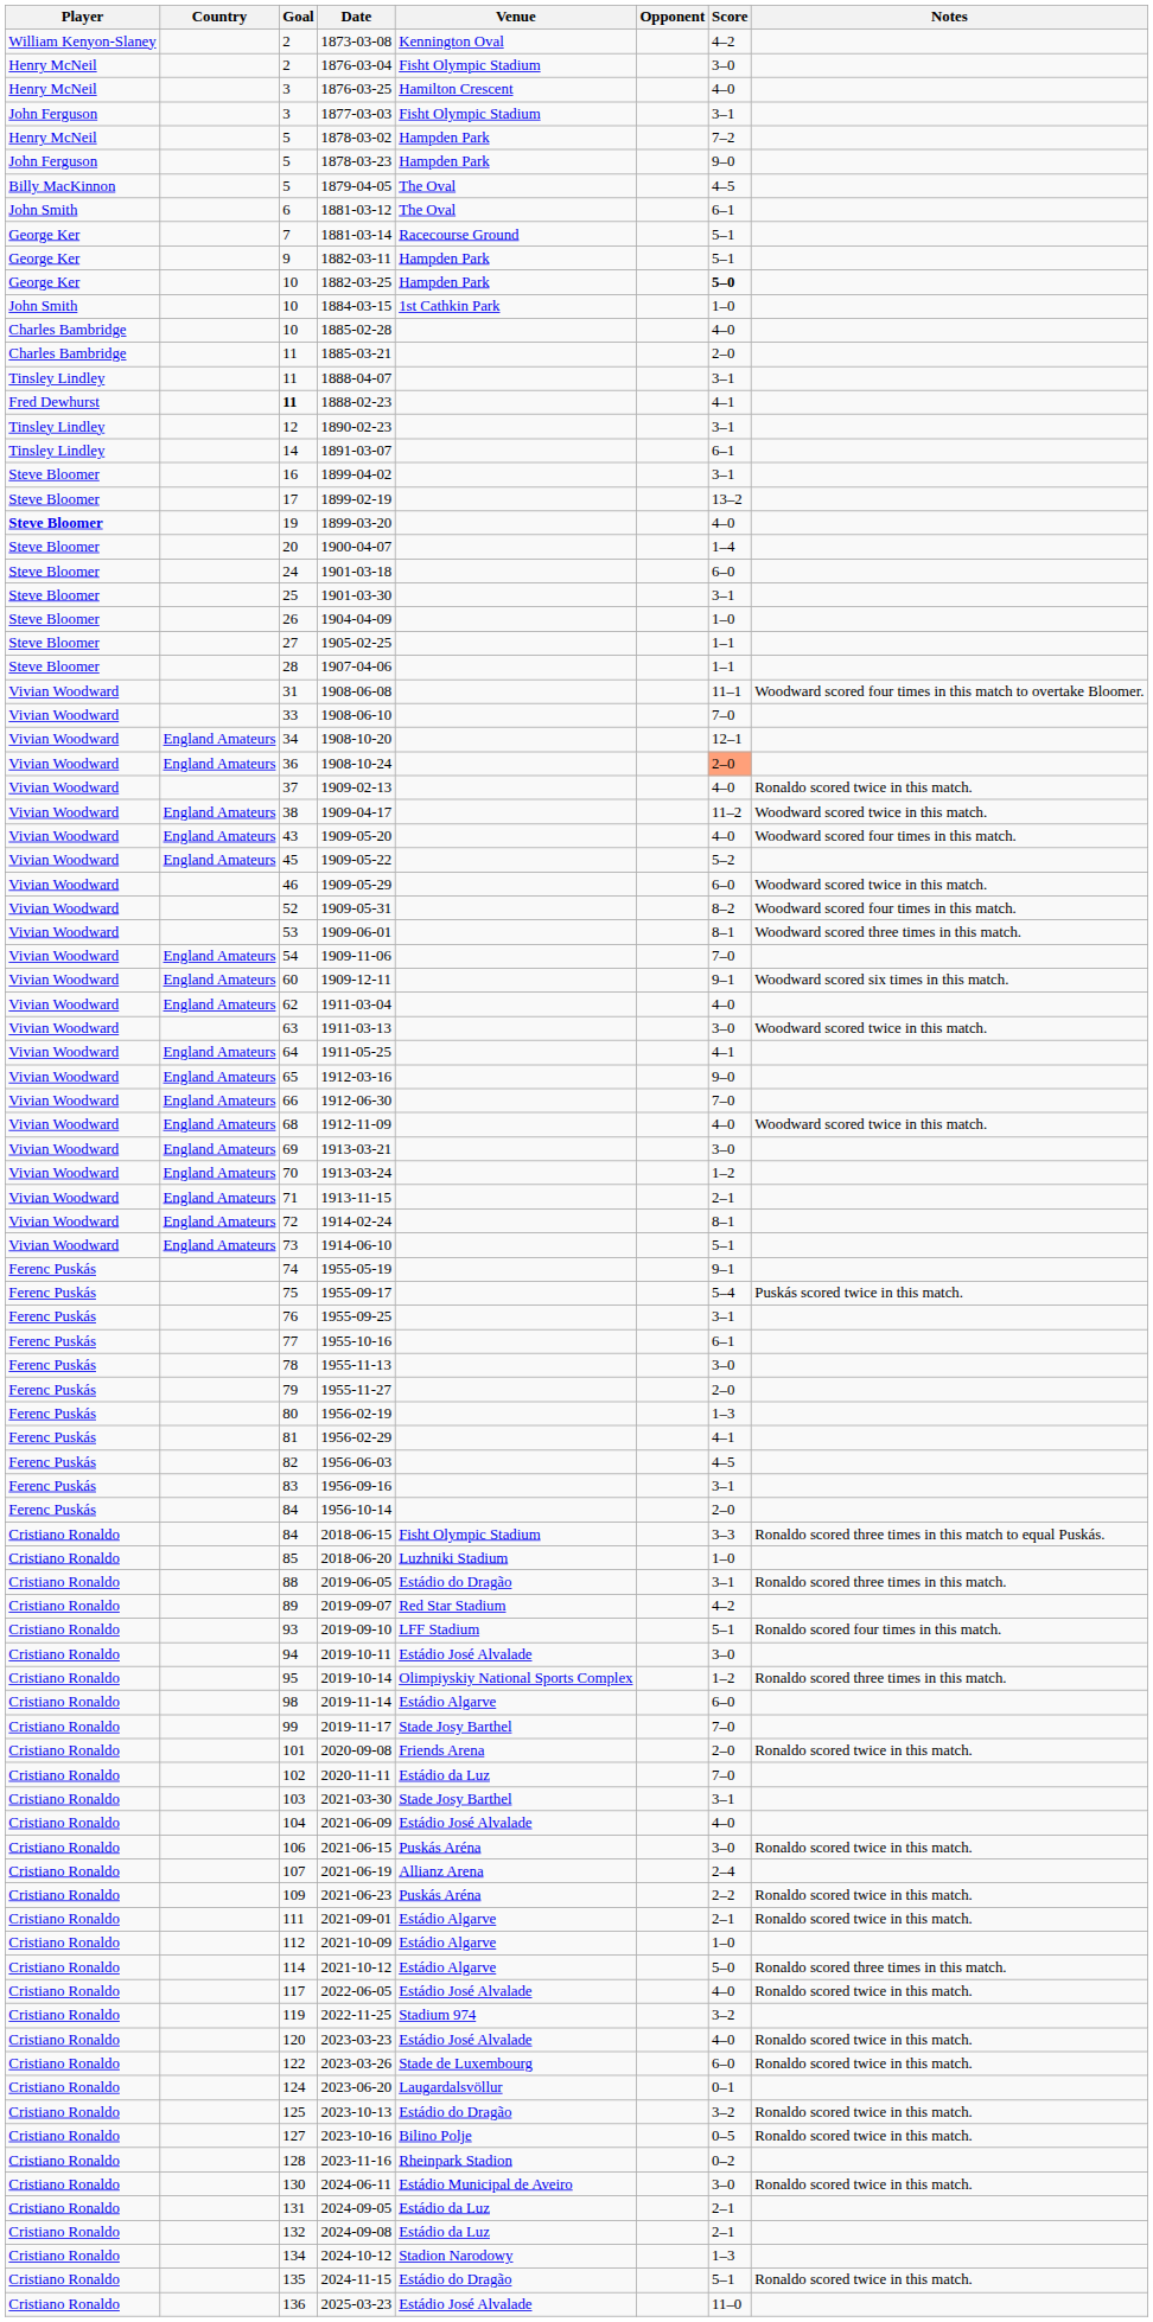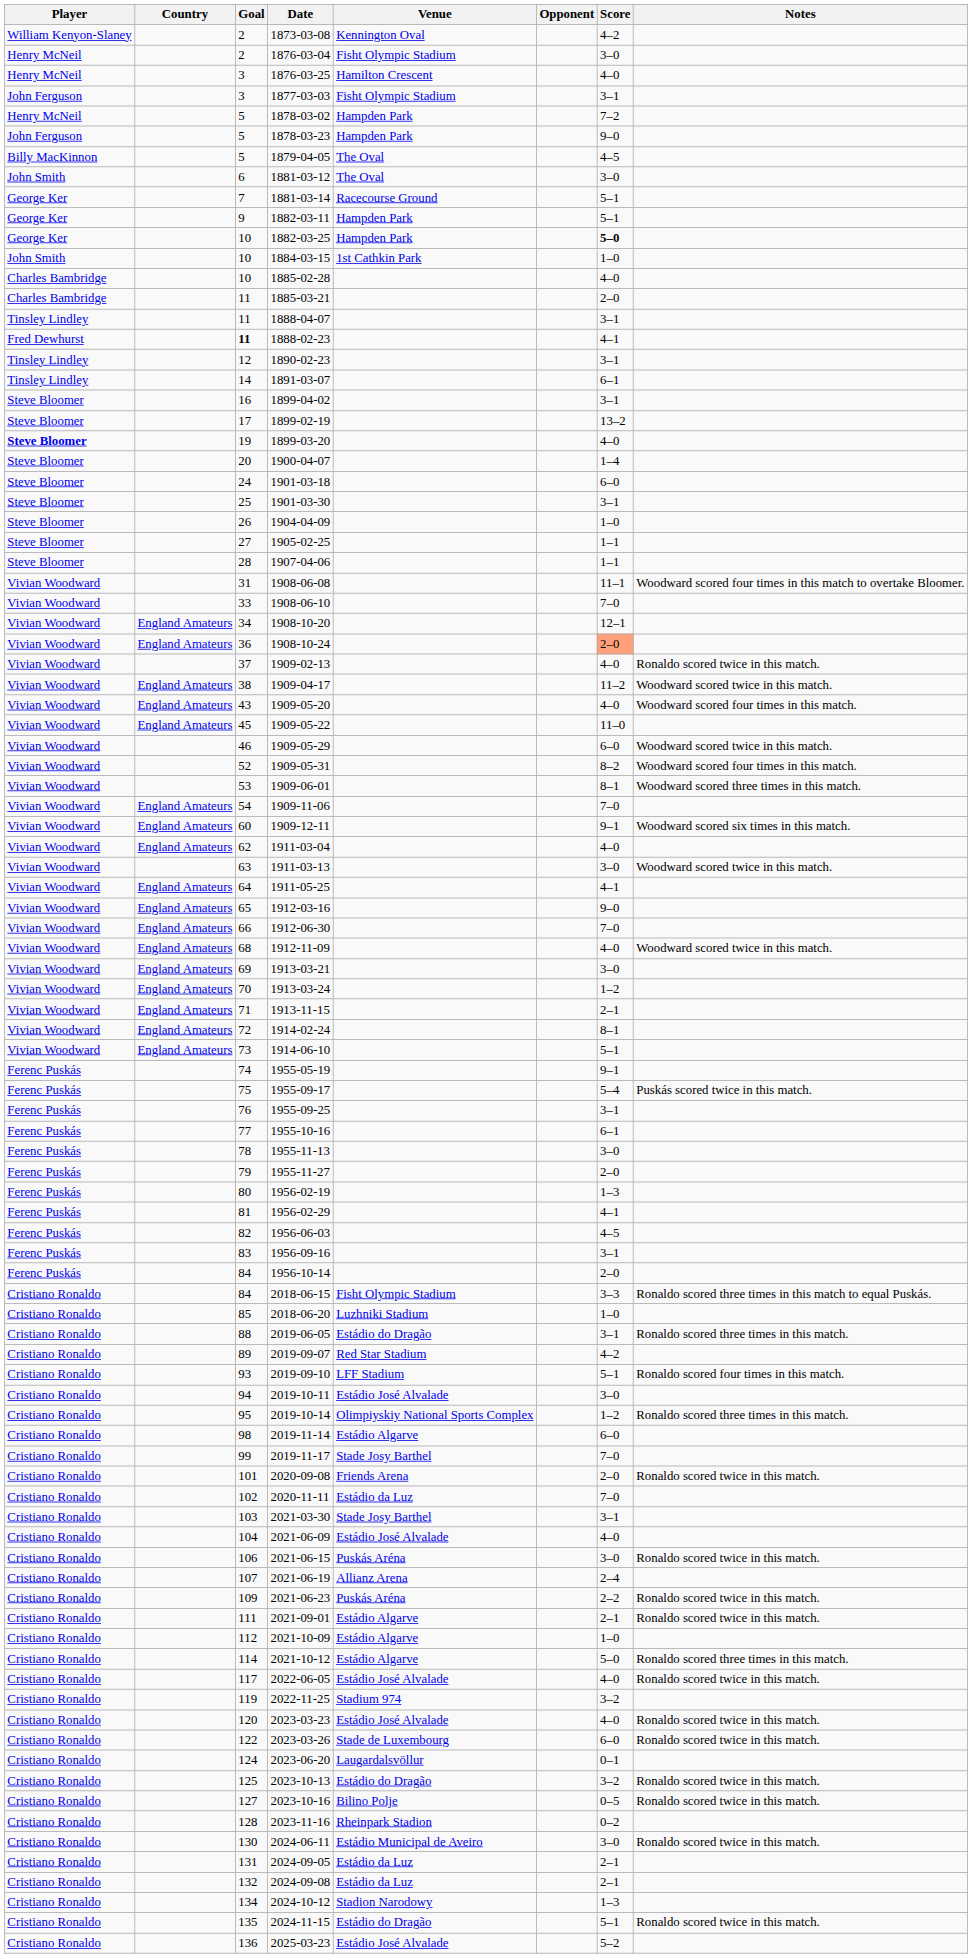1881-03-12 | Score: 6–1 -> 3–0
1909-05-22 | Score: 5–2 -> 11–0
2025-03-23 | Score: 11–0 -> 5–2
